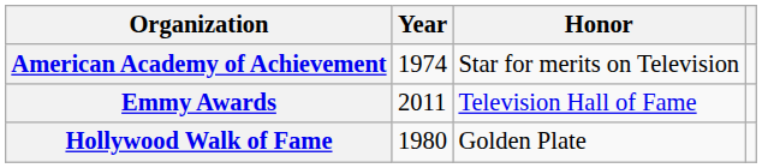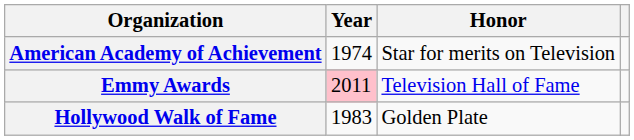Emmy Awards | Year: no background -> pink background
Hollywood Walk of Fame | Year: 1980 -> 1983
